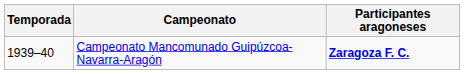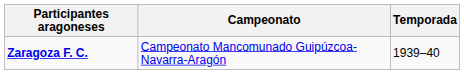columns swapped: Temporada <-> Participantes aragoneses
